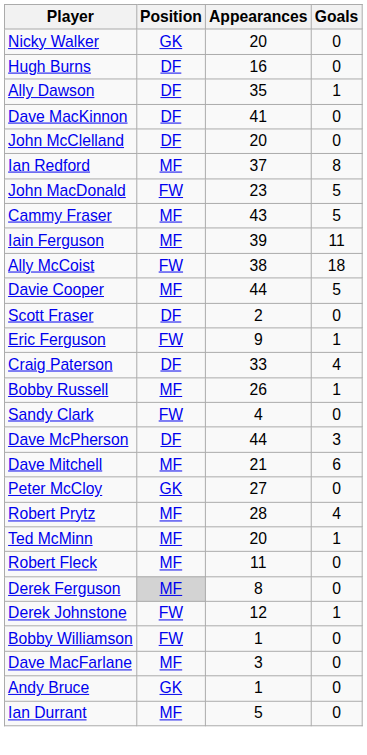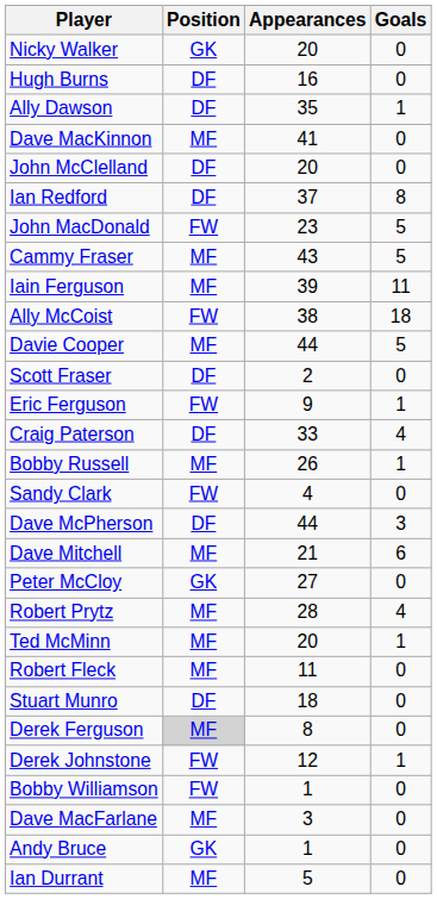Dave MacKinnon | Position: DF -> MF
Ian Redford | Position: MF -> DF
+ row: Stuart Munro | DF | 18 | 0
